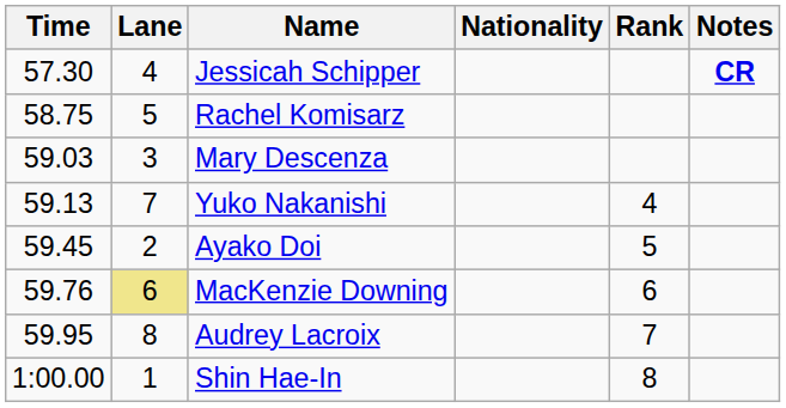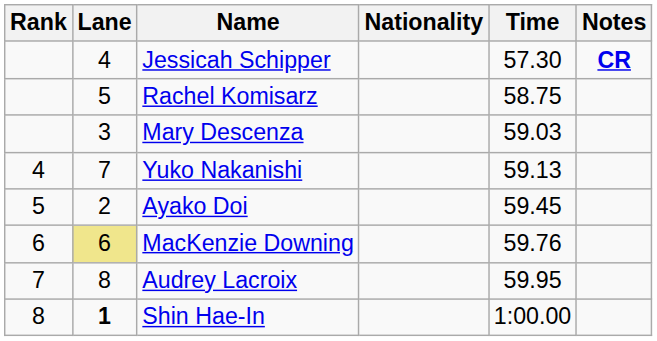columns swapped: Rank <-> Time
Shin Hae-In | Lane: normal -> bold
